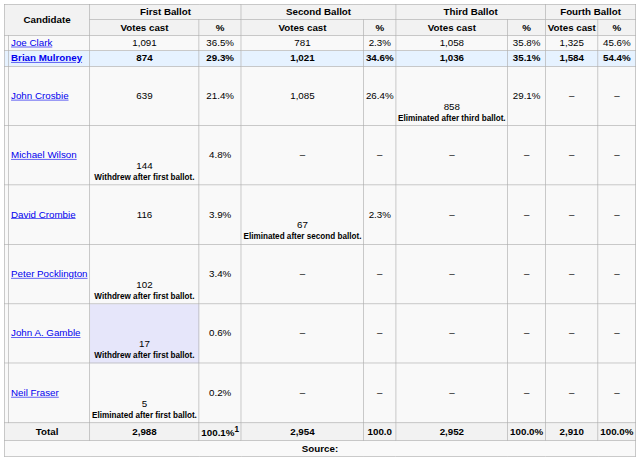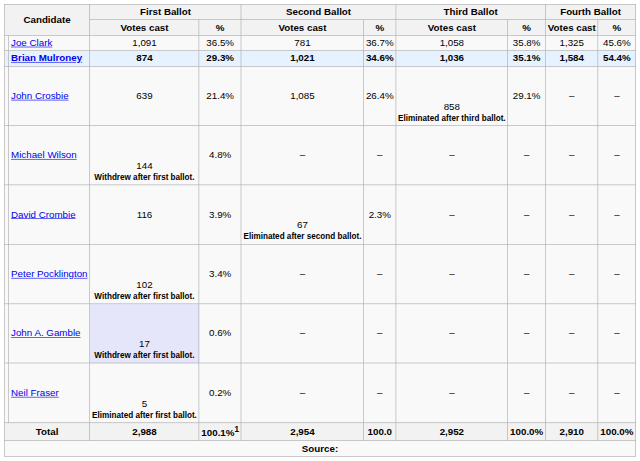Joe Clark | Second Ballot / %: 2.3% -> 36.7%
